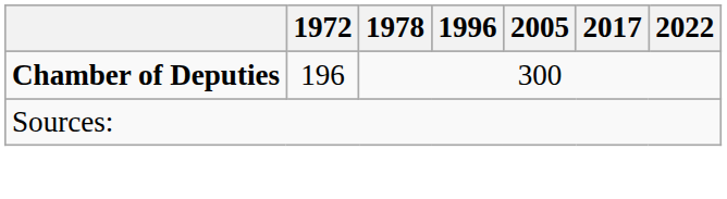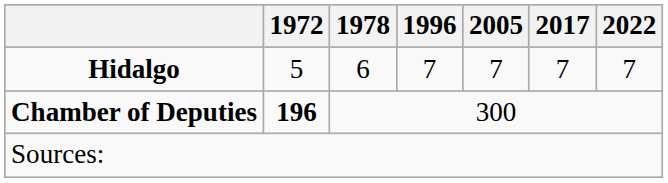+ row: Hidalgo | 5 | 6 | 7 | 7 | 7 | 7
Chamber of Deputies | 1972: normal -> bold
